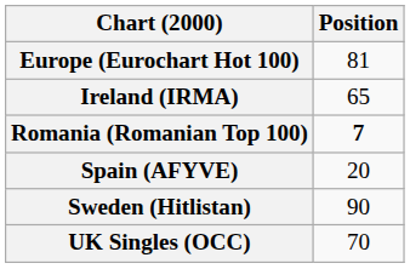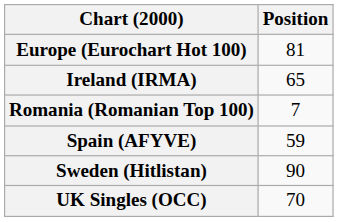Romania (Romanian Top 100) | Position: bold -> normal
Spain (AFYVE) | Position: 20 -> 59
